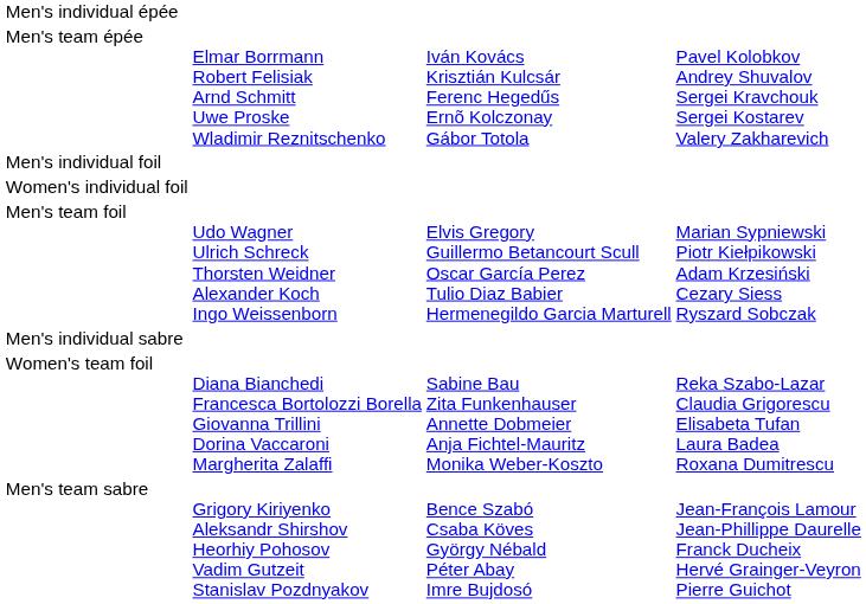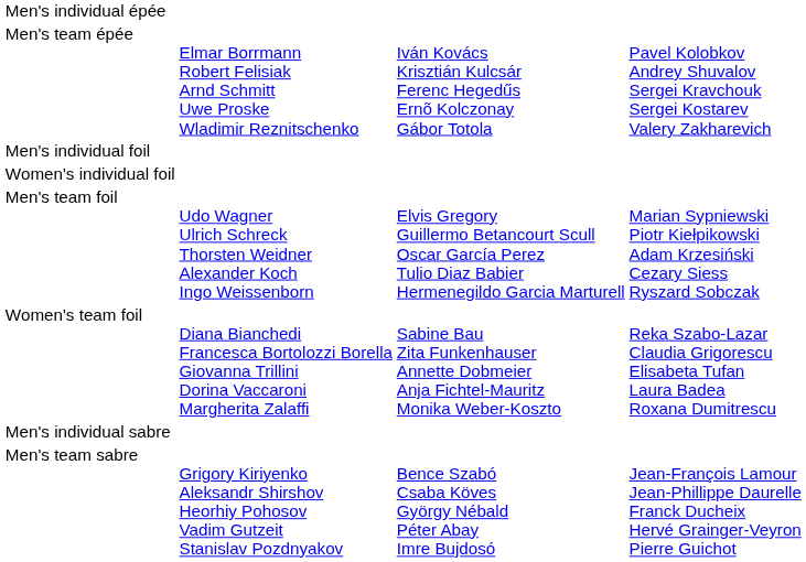rows swapped: Women's team foil <-> Men's individual sabre
